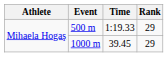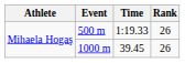500 m | Rank: 29 -> 26
1000 m | Rank: 29 -> 26
